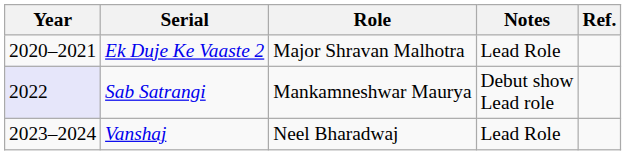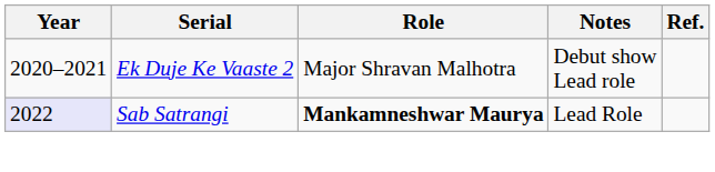Ek Duje Ke Vaaste 2 | Notes: Lead Role -> Debut show Lead role
Sab Satrangi | Role: normal -> bold
Sab Satrangi | Notes: Debut show Lead role -> Lead Role
- row: 2023–2024 | Vanshaj | Neel Bharadwaj | Lead Role
